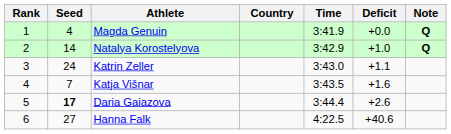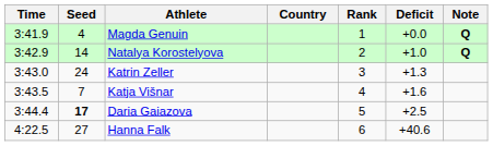columns swapped: Rank <-> Time
Katrin Zeller | Deficit: +1.1 -> +1.3
Daria Gaiazova | Deficit: +2.6 -> +2.5
